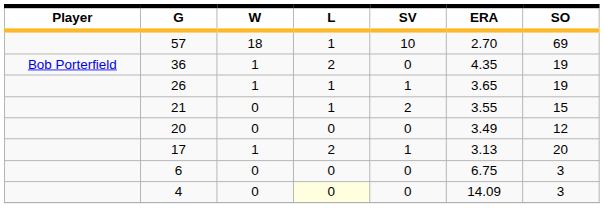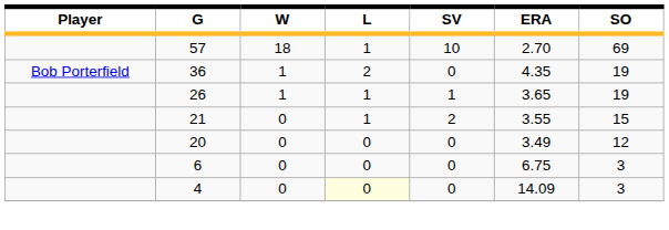- row: 17 | 1 | 2 | 1 | 3.13 | 20
